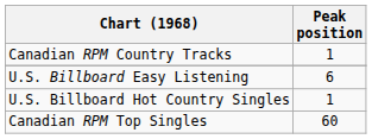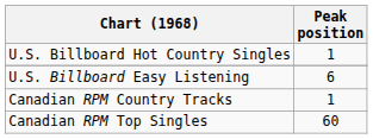rows swapped: U.S. Billboard Hot Country Singles <-> Canadian RPM Country Tracks
